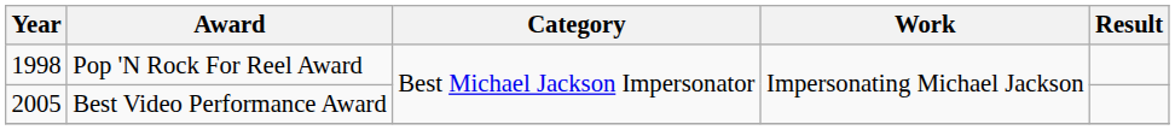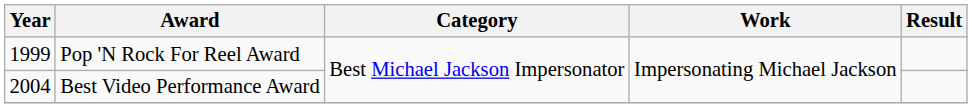Pop 'N Rock For Reel Award | Year: 1998 -> 1999
Best Video Performance Award | Year: 2005 -> 2004
